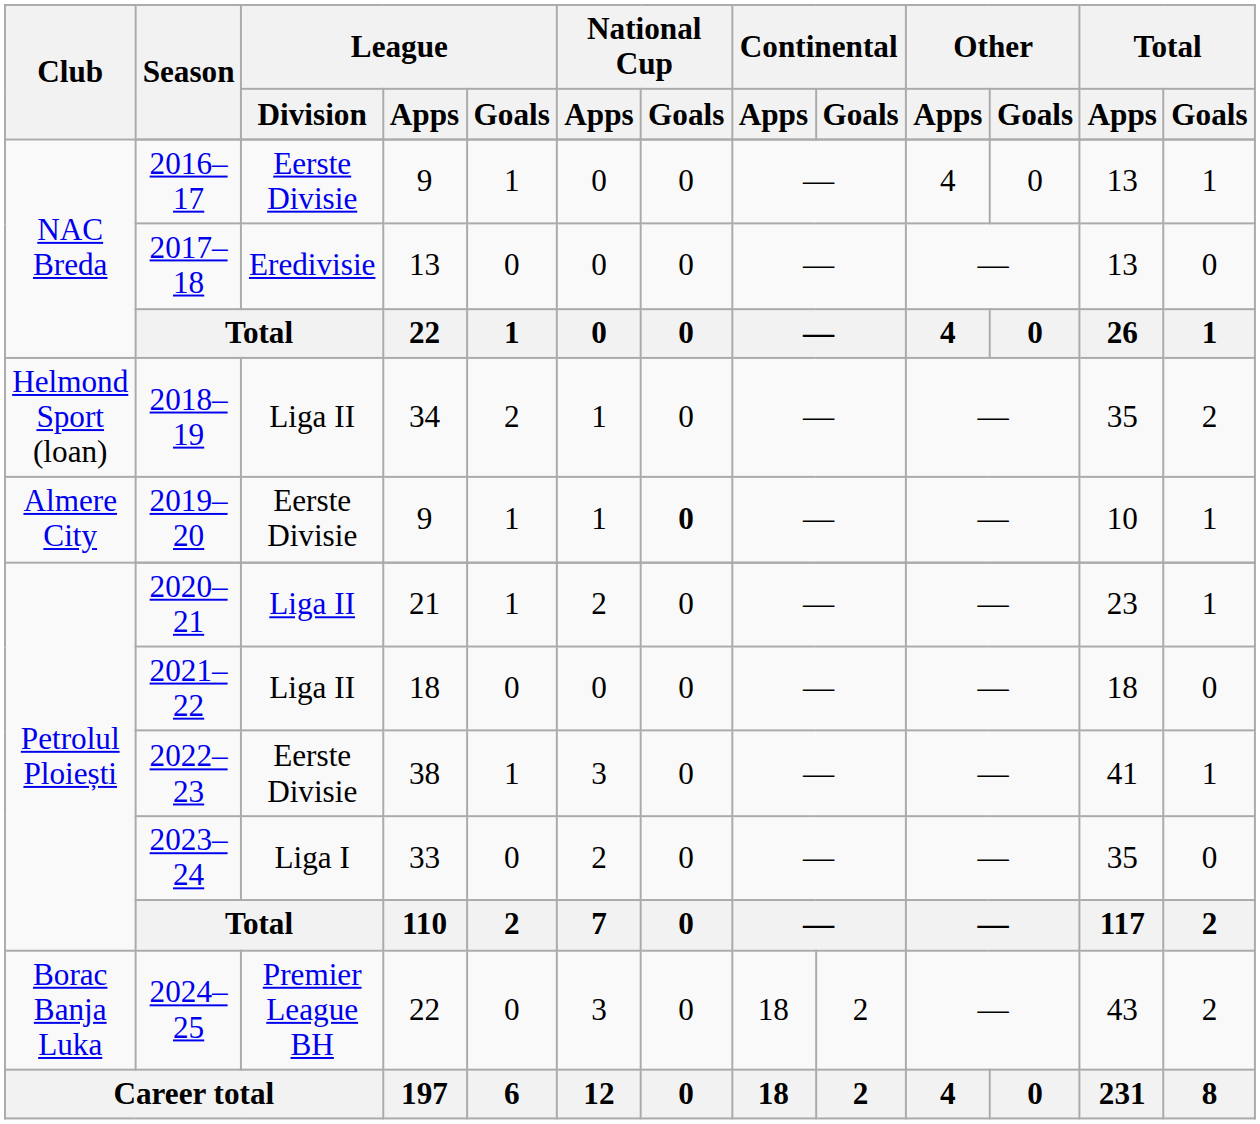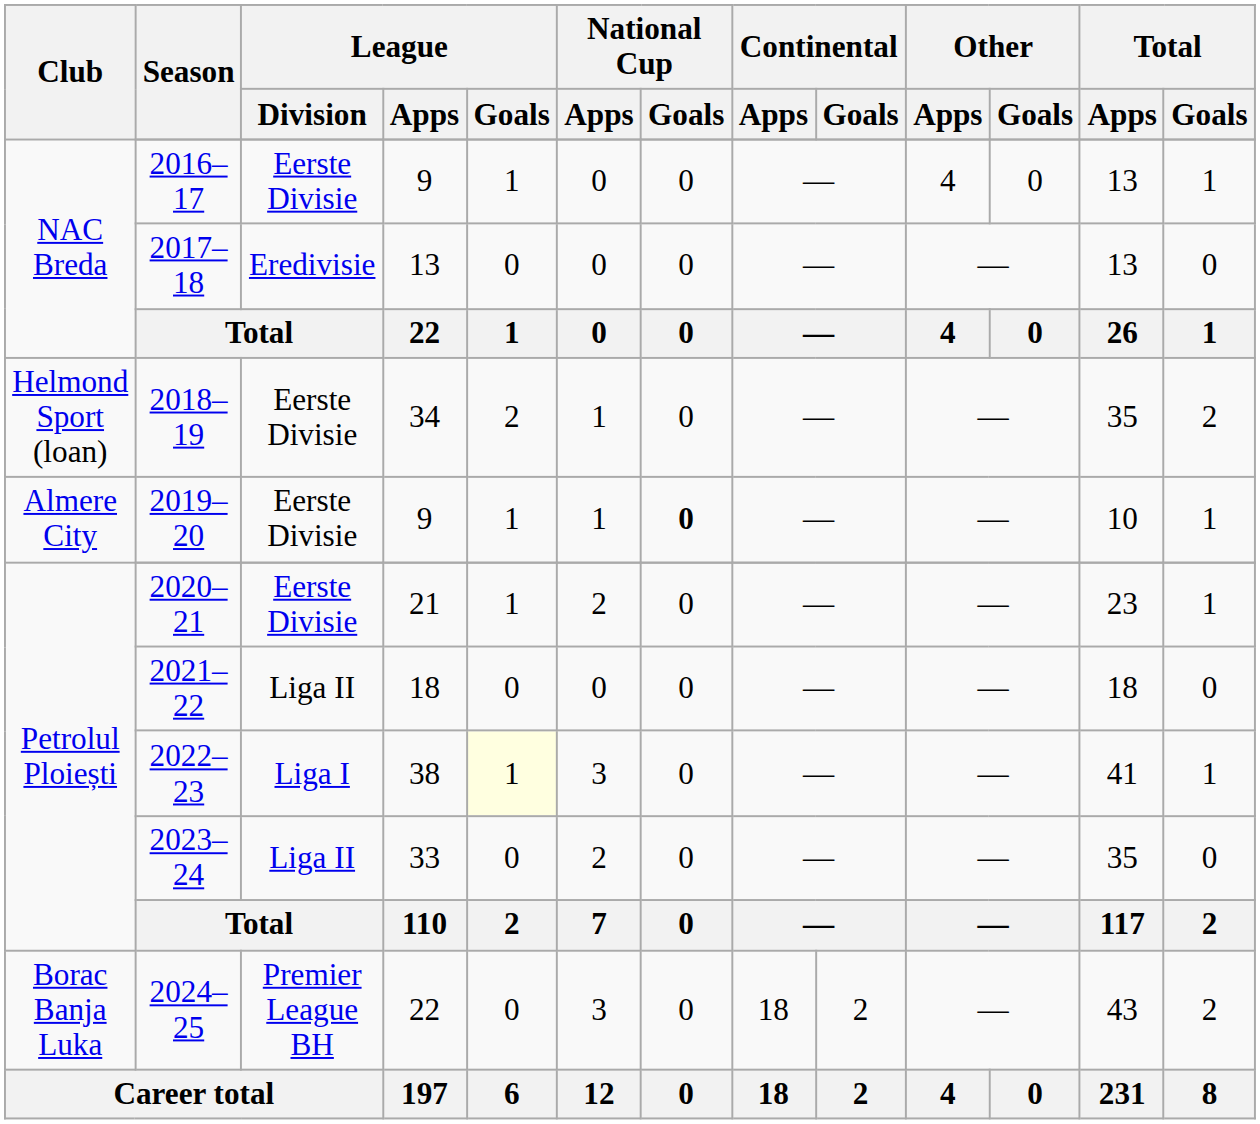2018–19 | League / Division: Liga II -> Eerste Divisie
2020–21 | League / Division: Liga II -> Eerste Divisie
2022–23 | League / Division: Eerste Divisie -> Liga I
2022–23 | League / Goals: no background -> lightyellow background
2023–24 | League / Division: Liga I -> Liga II
